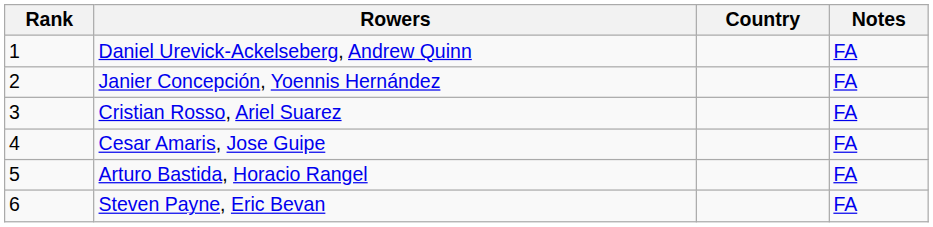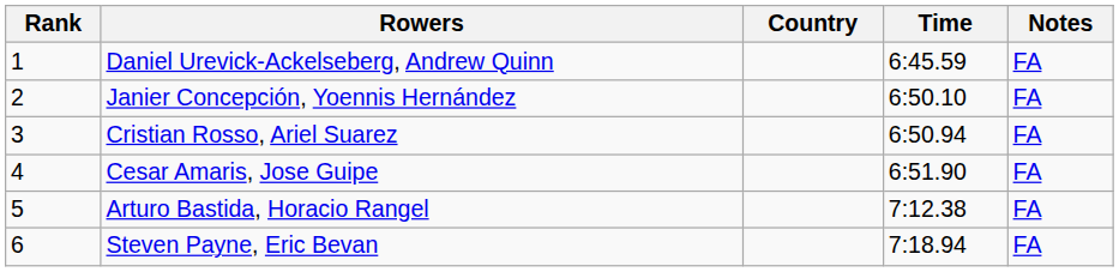+ column: Time | 6:45.59 | 6:50.10 | 6:50.94 | 6:51.90 | 7:12.38 | 7:18.94
